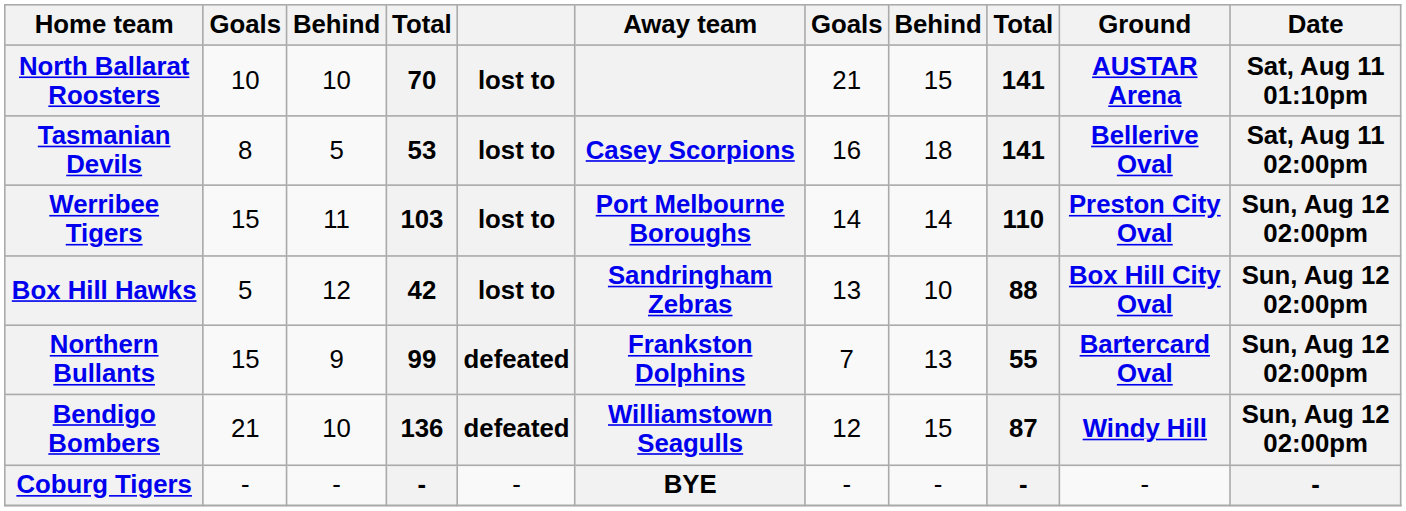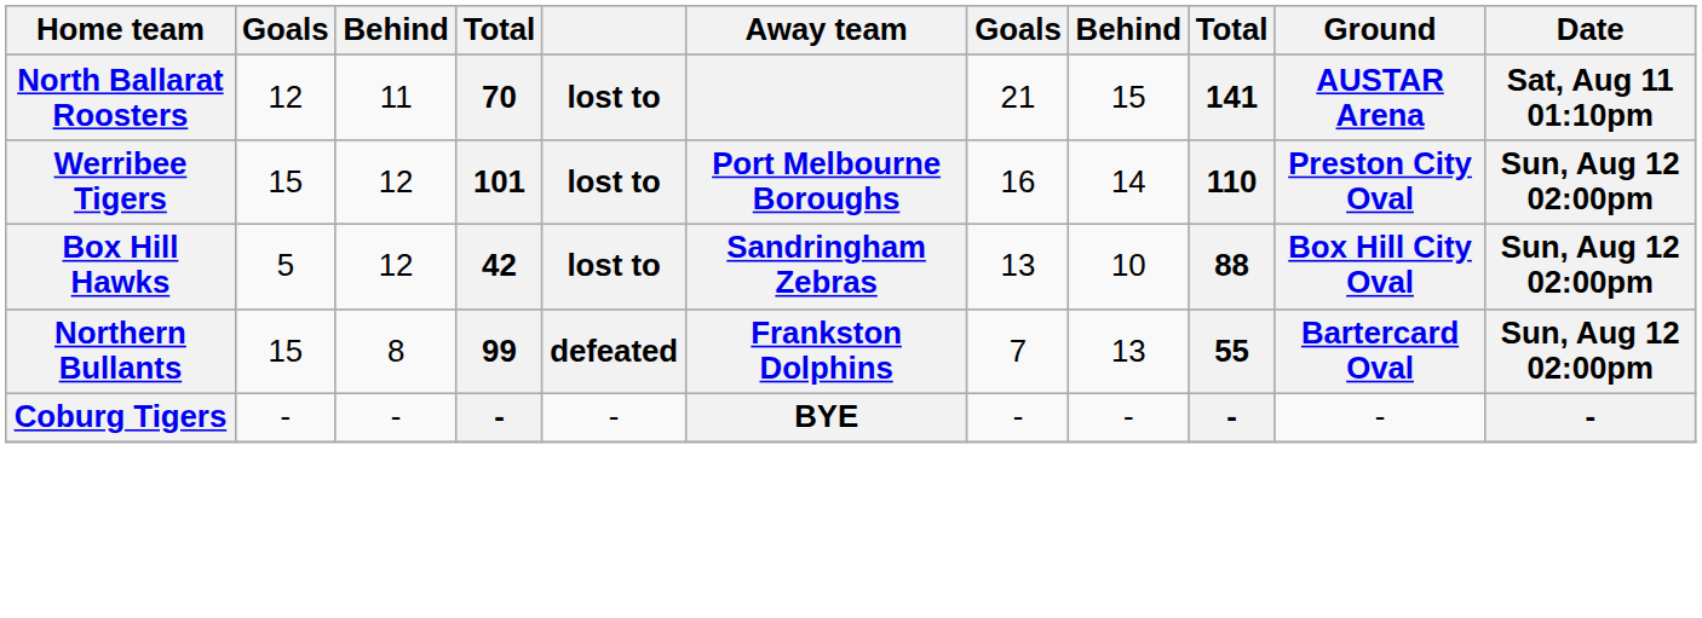North Ballarat Roosters | column 2: 10 -> 12
North Ballarat Roosters | column 3: 10 -> 11
- row: Tasmanian Devils | 8 | 5 | 53 | lost to | Casey Scorpions | 16 | 18 | 141 | Bellerive Oval | Sat, Aug 11 02:00pm
Werribee Tigers | column 3: 11 -> 12
Werribee Tigers | column 4: 103 -> 101
Werribee Tigers | column 7: 14 -> 16
Northern Bullants | column 3: 9 -> 8
- row: Bendigo Bombers | 21 | 10 | 136 | defeated | Williamstown Seagulls | 12 | 15 | 87 | Windy Hill | Sun, Aug 12 02:00pm
